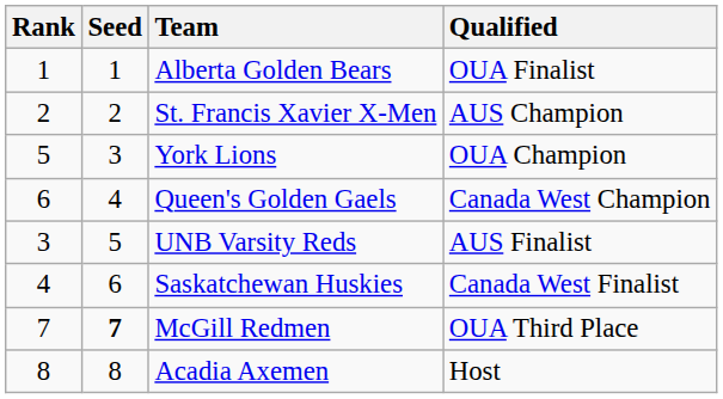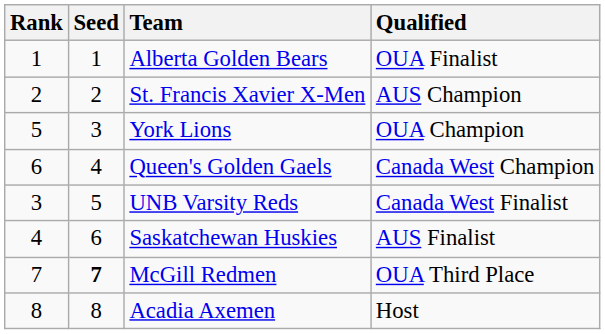UNB Varsity Reds | Qualified: AUS Finalist -> Canada West Finalist
Saskatchewan Huskies | Qualified: Canada West Finalist -> AUS Finalist
